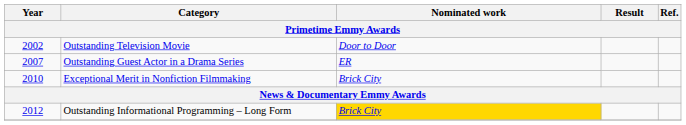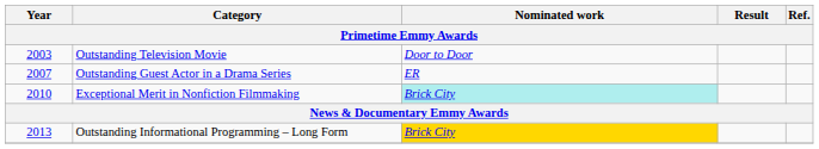Outstanding Television Movie | Year: 2002 -> 2003
Exceptional Merit in Nonfiction Filmmaking | Nominated work: no background -> paleturquoise background
Outstanding Informational Programming – Long Form | Year: 2012 -> 2013
